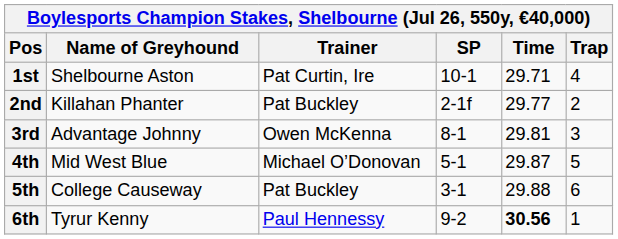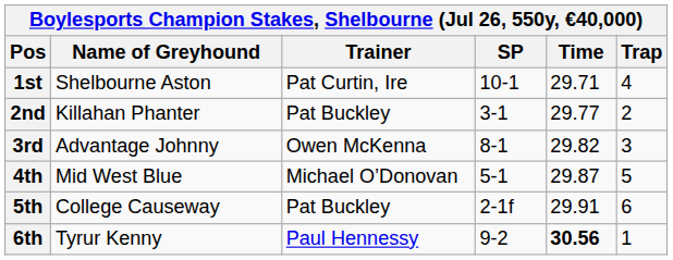2nd | SP: 2-1f -> 3-1
3rd | Time: 29.81 -> 29.82
5th | SP: 3-1 -> 2-1f
5th | Time: 29.88 -> 29.91
